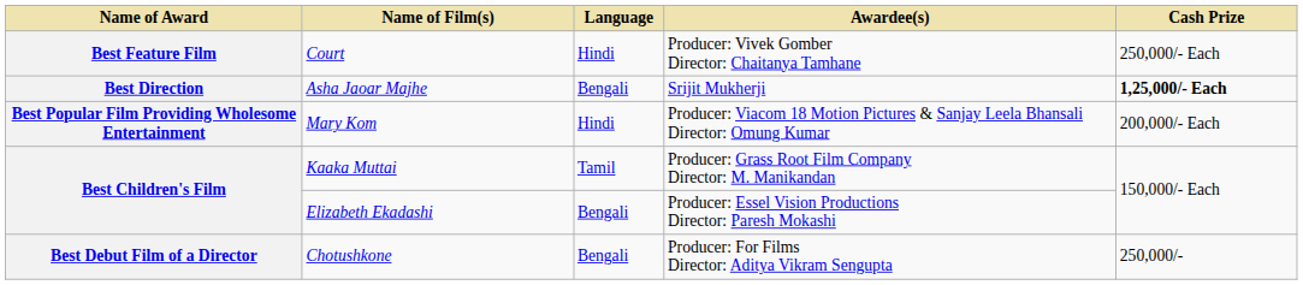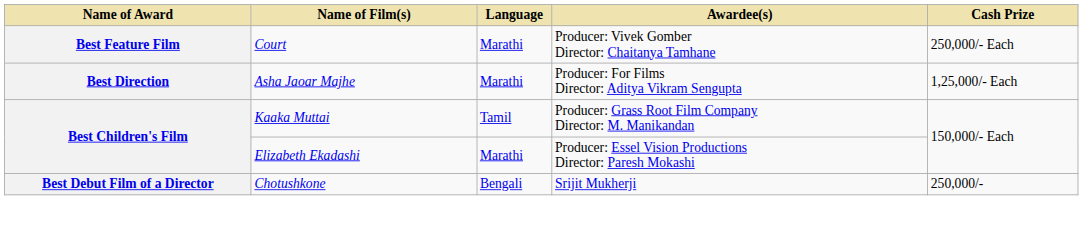Court | Language: Hindi -> Marathi
Asha Jaoar Majhe | Language: Bengali -> Marathi
Asha Jaoar Majhe | Awardee(s): Srijit Mukherji -> Producer: For Films Director: Aditya Vikram Sengupta
Asha Jaoar Majhe | Cash Prize: bold -> normal
- row: Best Popular Film Providing Wholesome Entertainment | Mary Kom | Hindi | Producer: Viacom 18 Motion Pictures & Sanjay Leela Bhansali Director: Omung Kumar | 200,000/- Each
Elizabeth Ekadashi | Language: Bengali -> Marathi
Chotushkone | Awardee(s): Producer: For Films Director: Aditya Vikram Sengupta -> Srijit Mukherji
